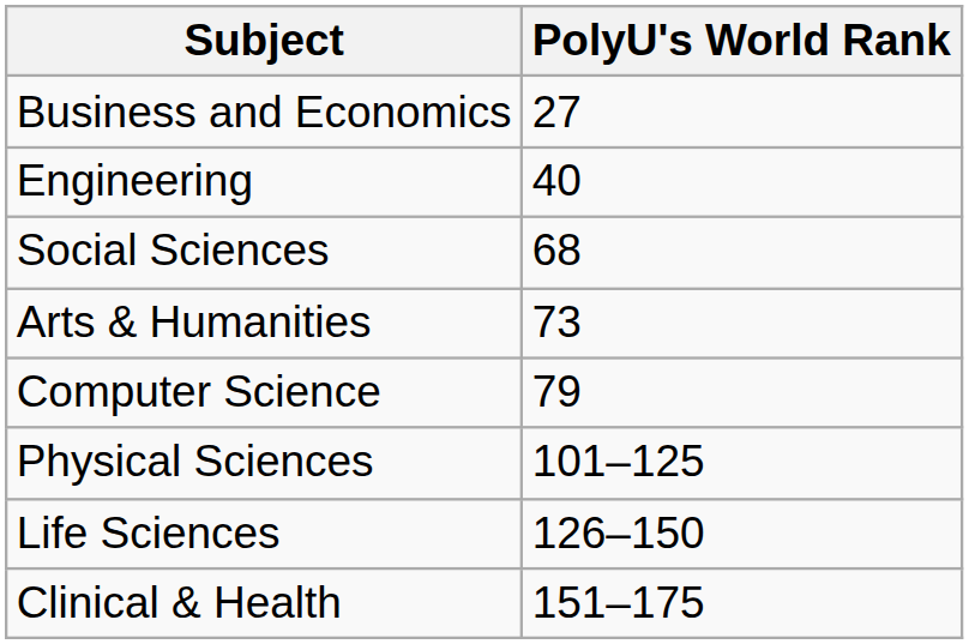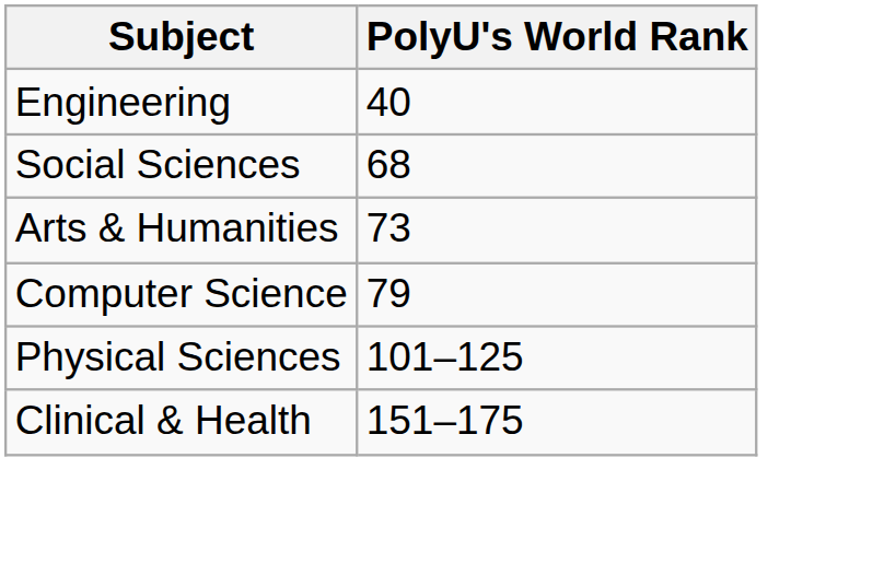- row: Business and Economics | 27
- row: Life Sciences | 126–150
